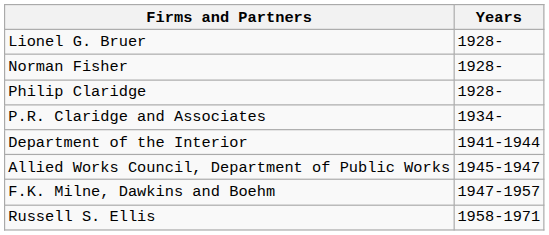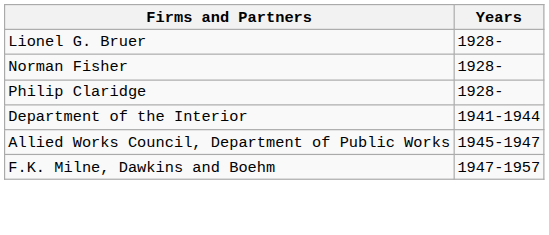- row: P.R. Claridge and Associates | 1934-
- row: Russell S. Ellis | 1958-1971
